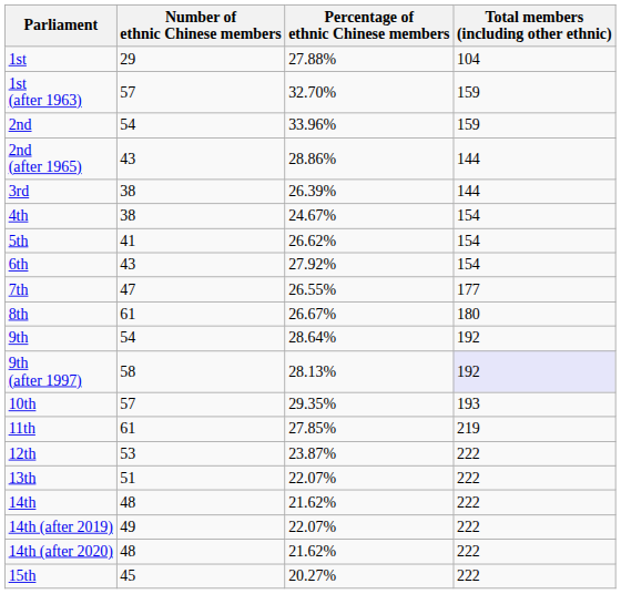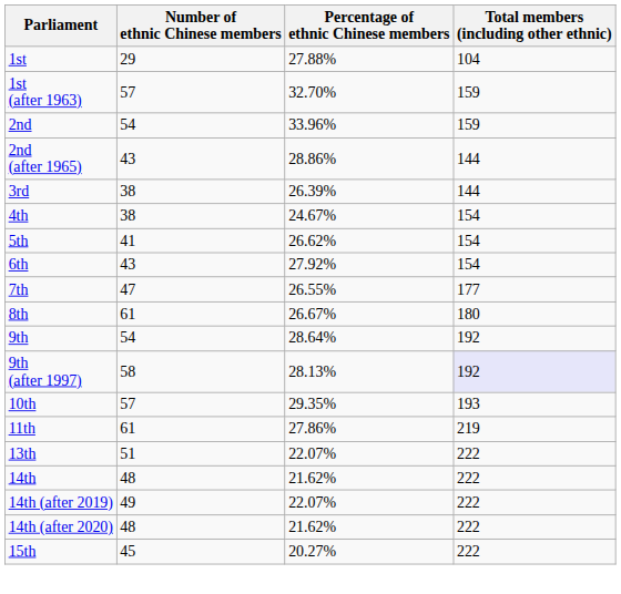11th | Percentage of ethnic Chinese members: 27.85% -> 27.86%
- row: 12th | 53 | 23.87% | 222
